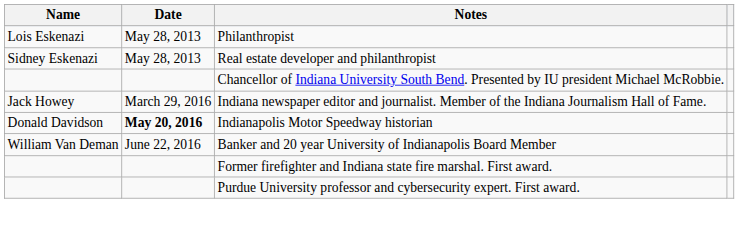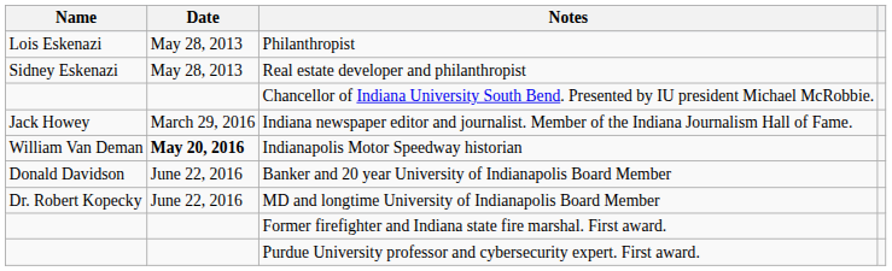Indianapolis Motor Speedway historian | Name: Donald Davidson -> William Van Deman
Banker and 20 year University of Indianapolis Board Member | Name: William Van Deman -> Donald Davidson
+ row: Dr. Robert Kopecky | June 22, 2016 | MD and longtime University of Indianapolis Board Member
